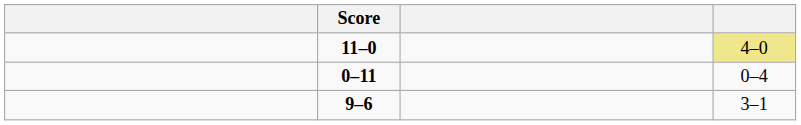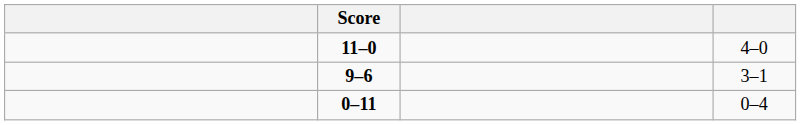11–0 | column 4: khaki background -> no background
rows swapped: 9–6 <-> 0–11
